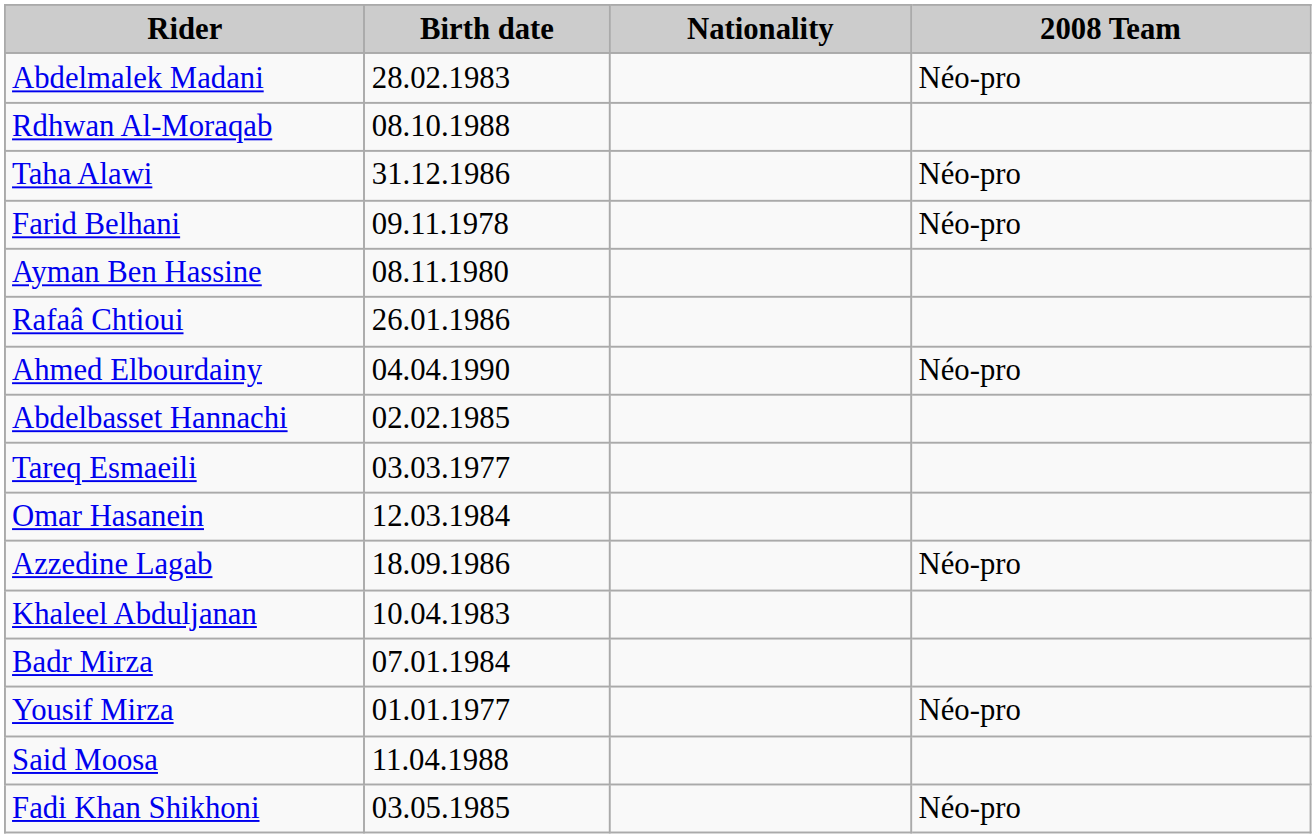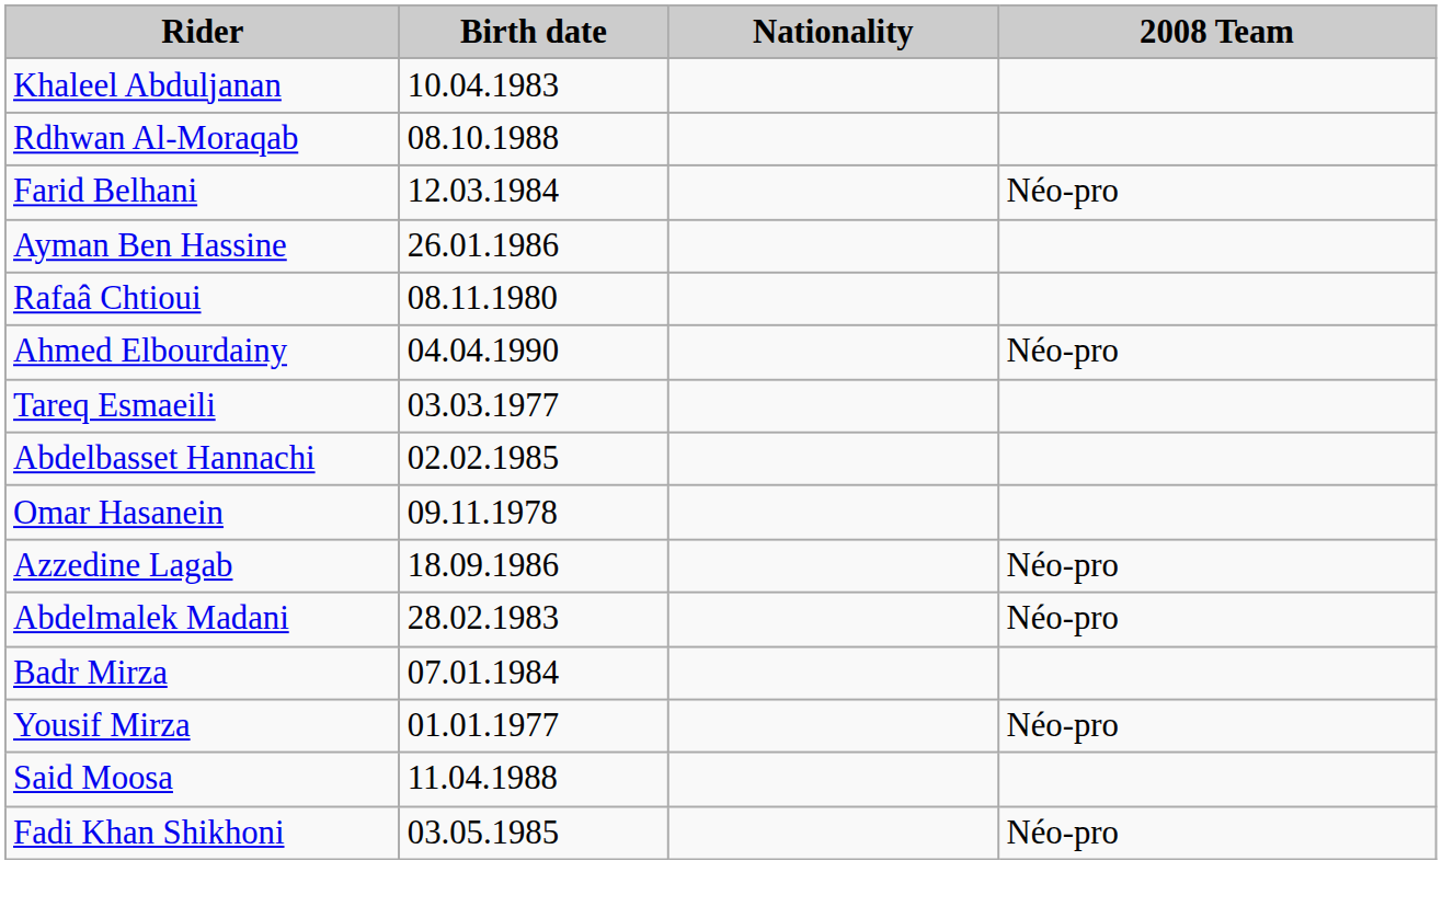rows swapped: Khaleel Abduljanan <-> Abdelmalek Madani
- row: Taha Alawi | 31.12.1986 | Néo-pro
Farid Belhani | Birth date: 09.11.1978 -> 12.03.1984
Ayman Ben Hassine | Birth date: 08.11.1980 -> 26.01.1986
Rafaâ Chtioui | Birth date: 26.01.1986 -> 08.11.1980
rows swapped: Tareq Esmaeili <-> Abdelbasset Hannachi
Omar Hasanein | Birth date: 12.03.1984 -> 09.11.1978
